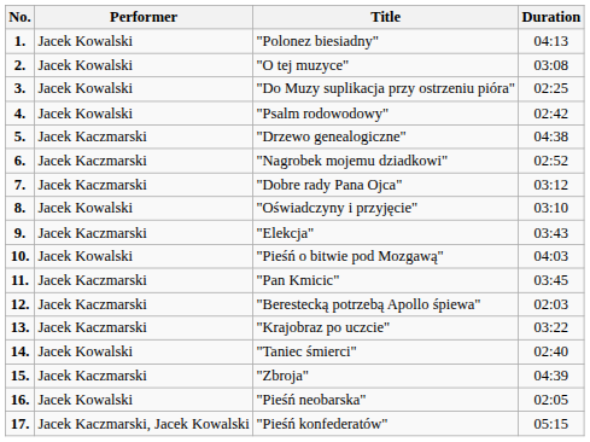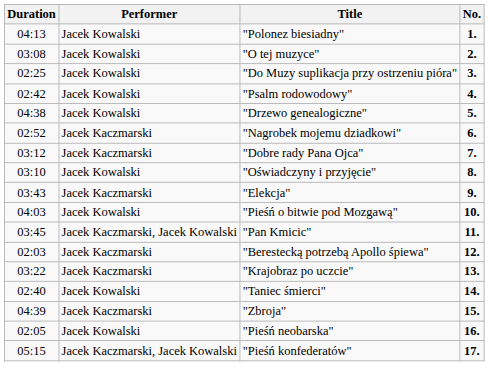columns swapped: No. <-> Duration
"Drzewo genealogiczne" | Performer: Jacek Kaczmarski -> Jacek Kowalski
"Pan Kmicic" | Performer: Jacek Kaczmarski -> Jacek Kaczmarski, Jacek Kowalski
